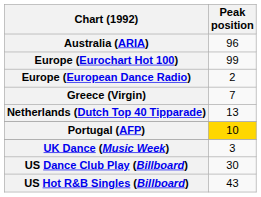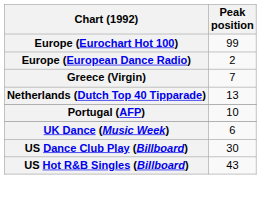- row: Australia (ARIA) | 96
Portugal (AFP) | Peak position: gold background -> no background
UK Dance (Music Week) | Peak position: 3 -> 6
